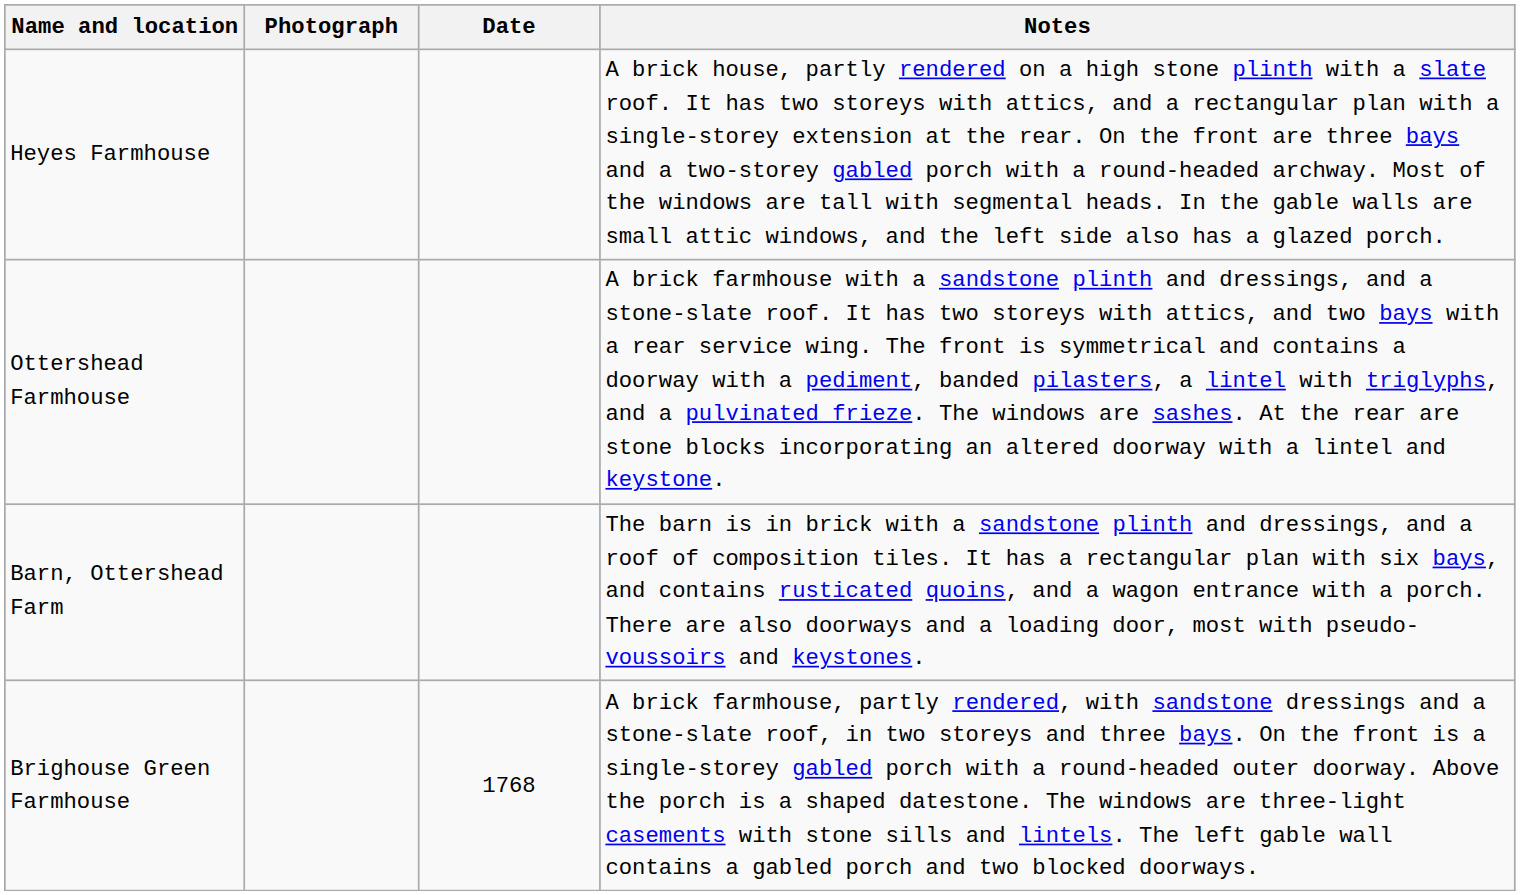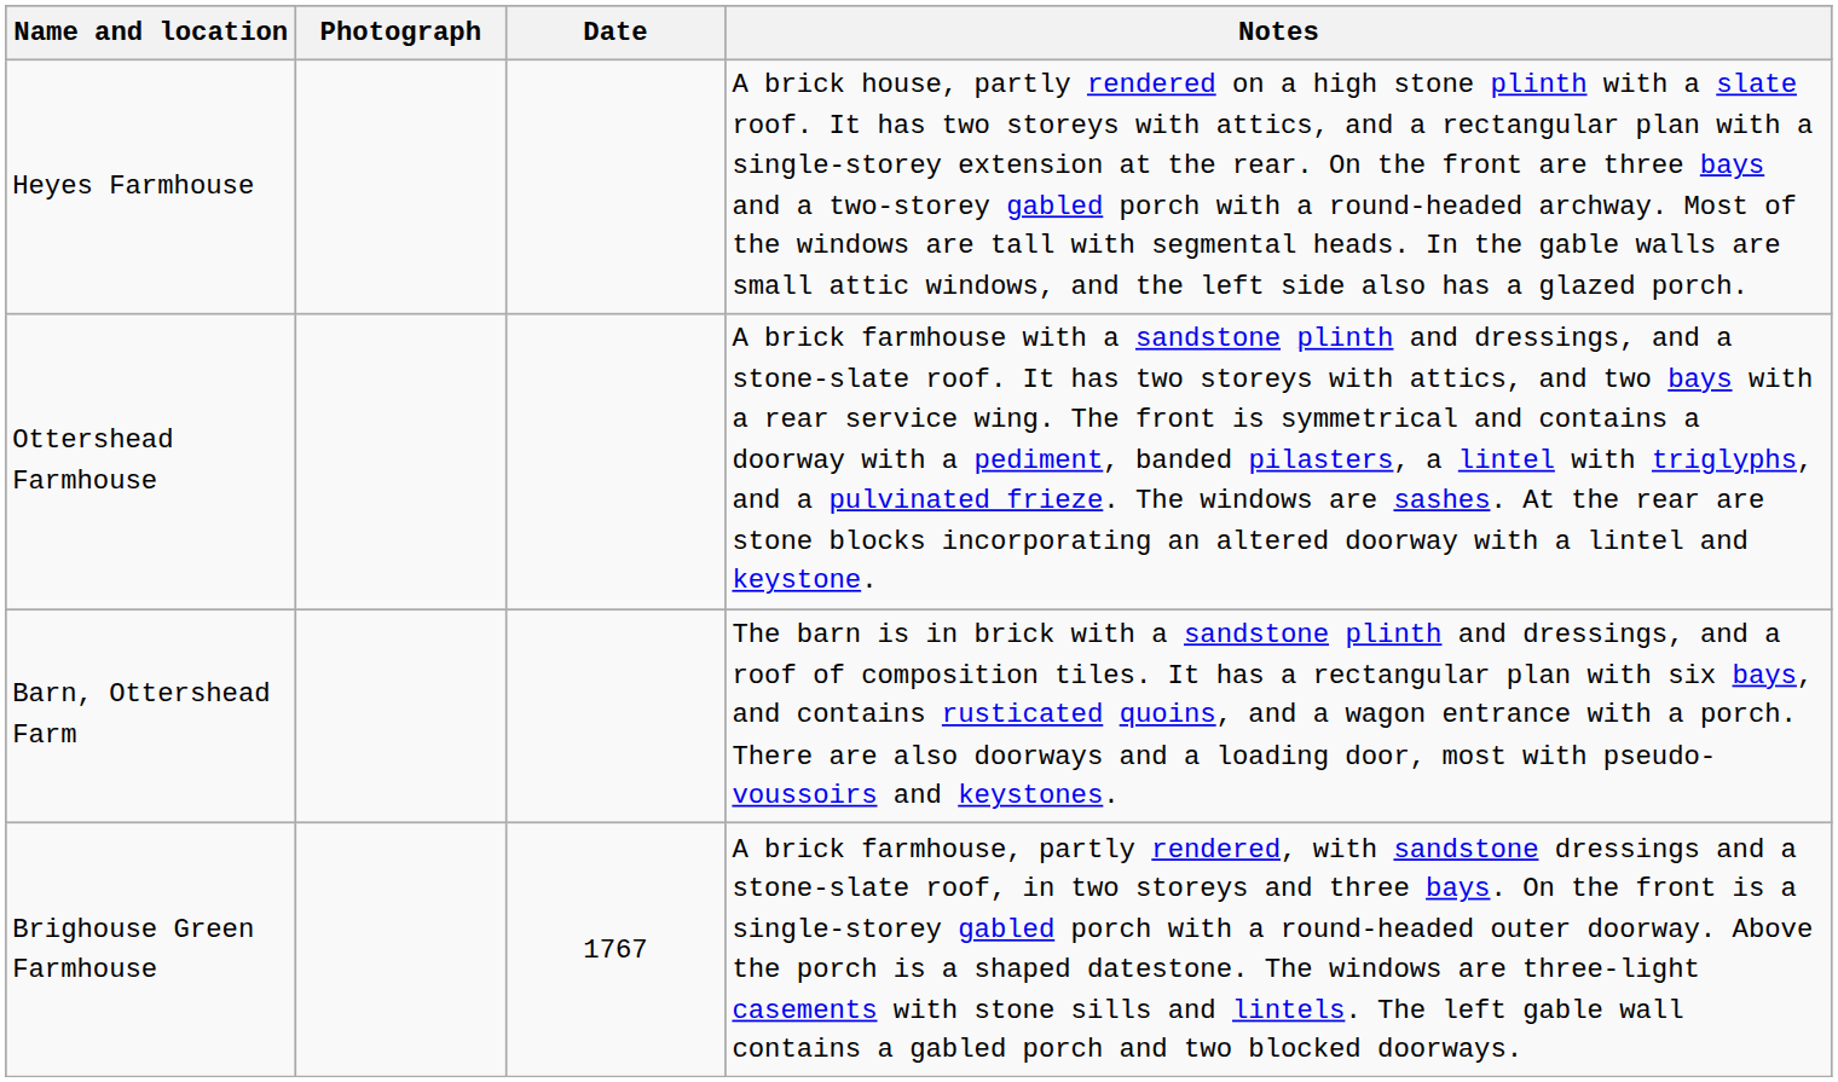Brighouse Green Farmhouse | Date: 1768 -> 1767
